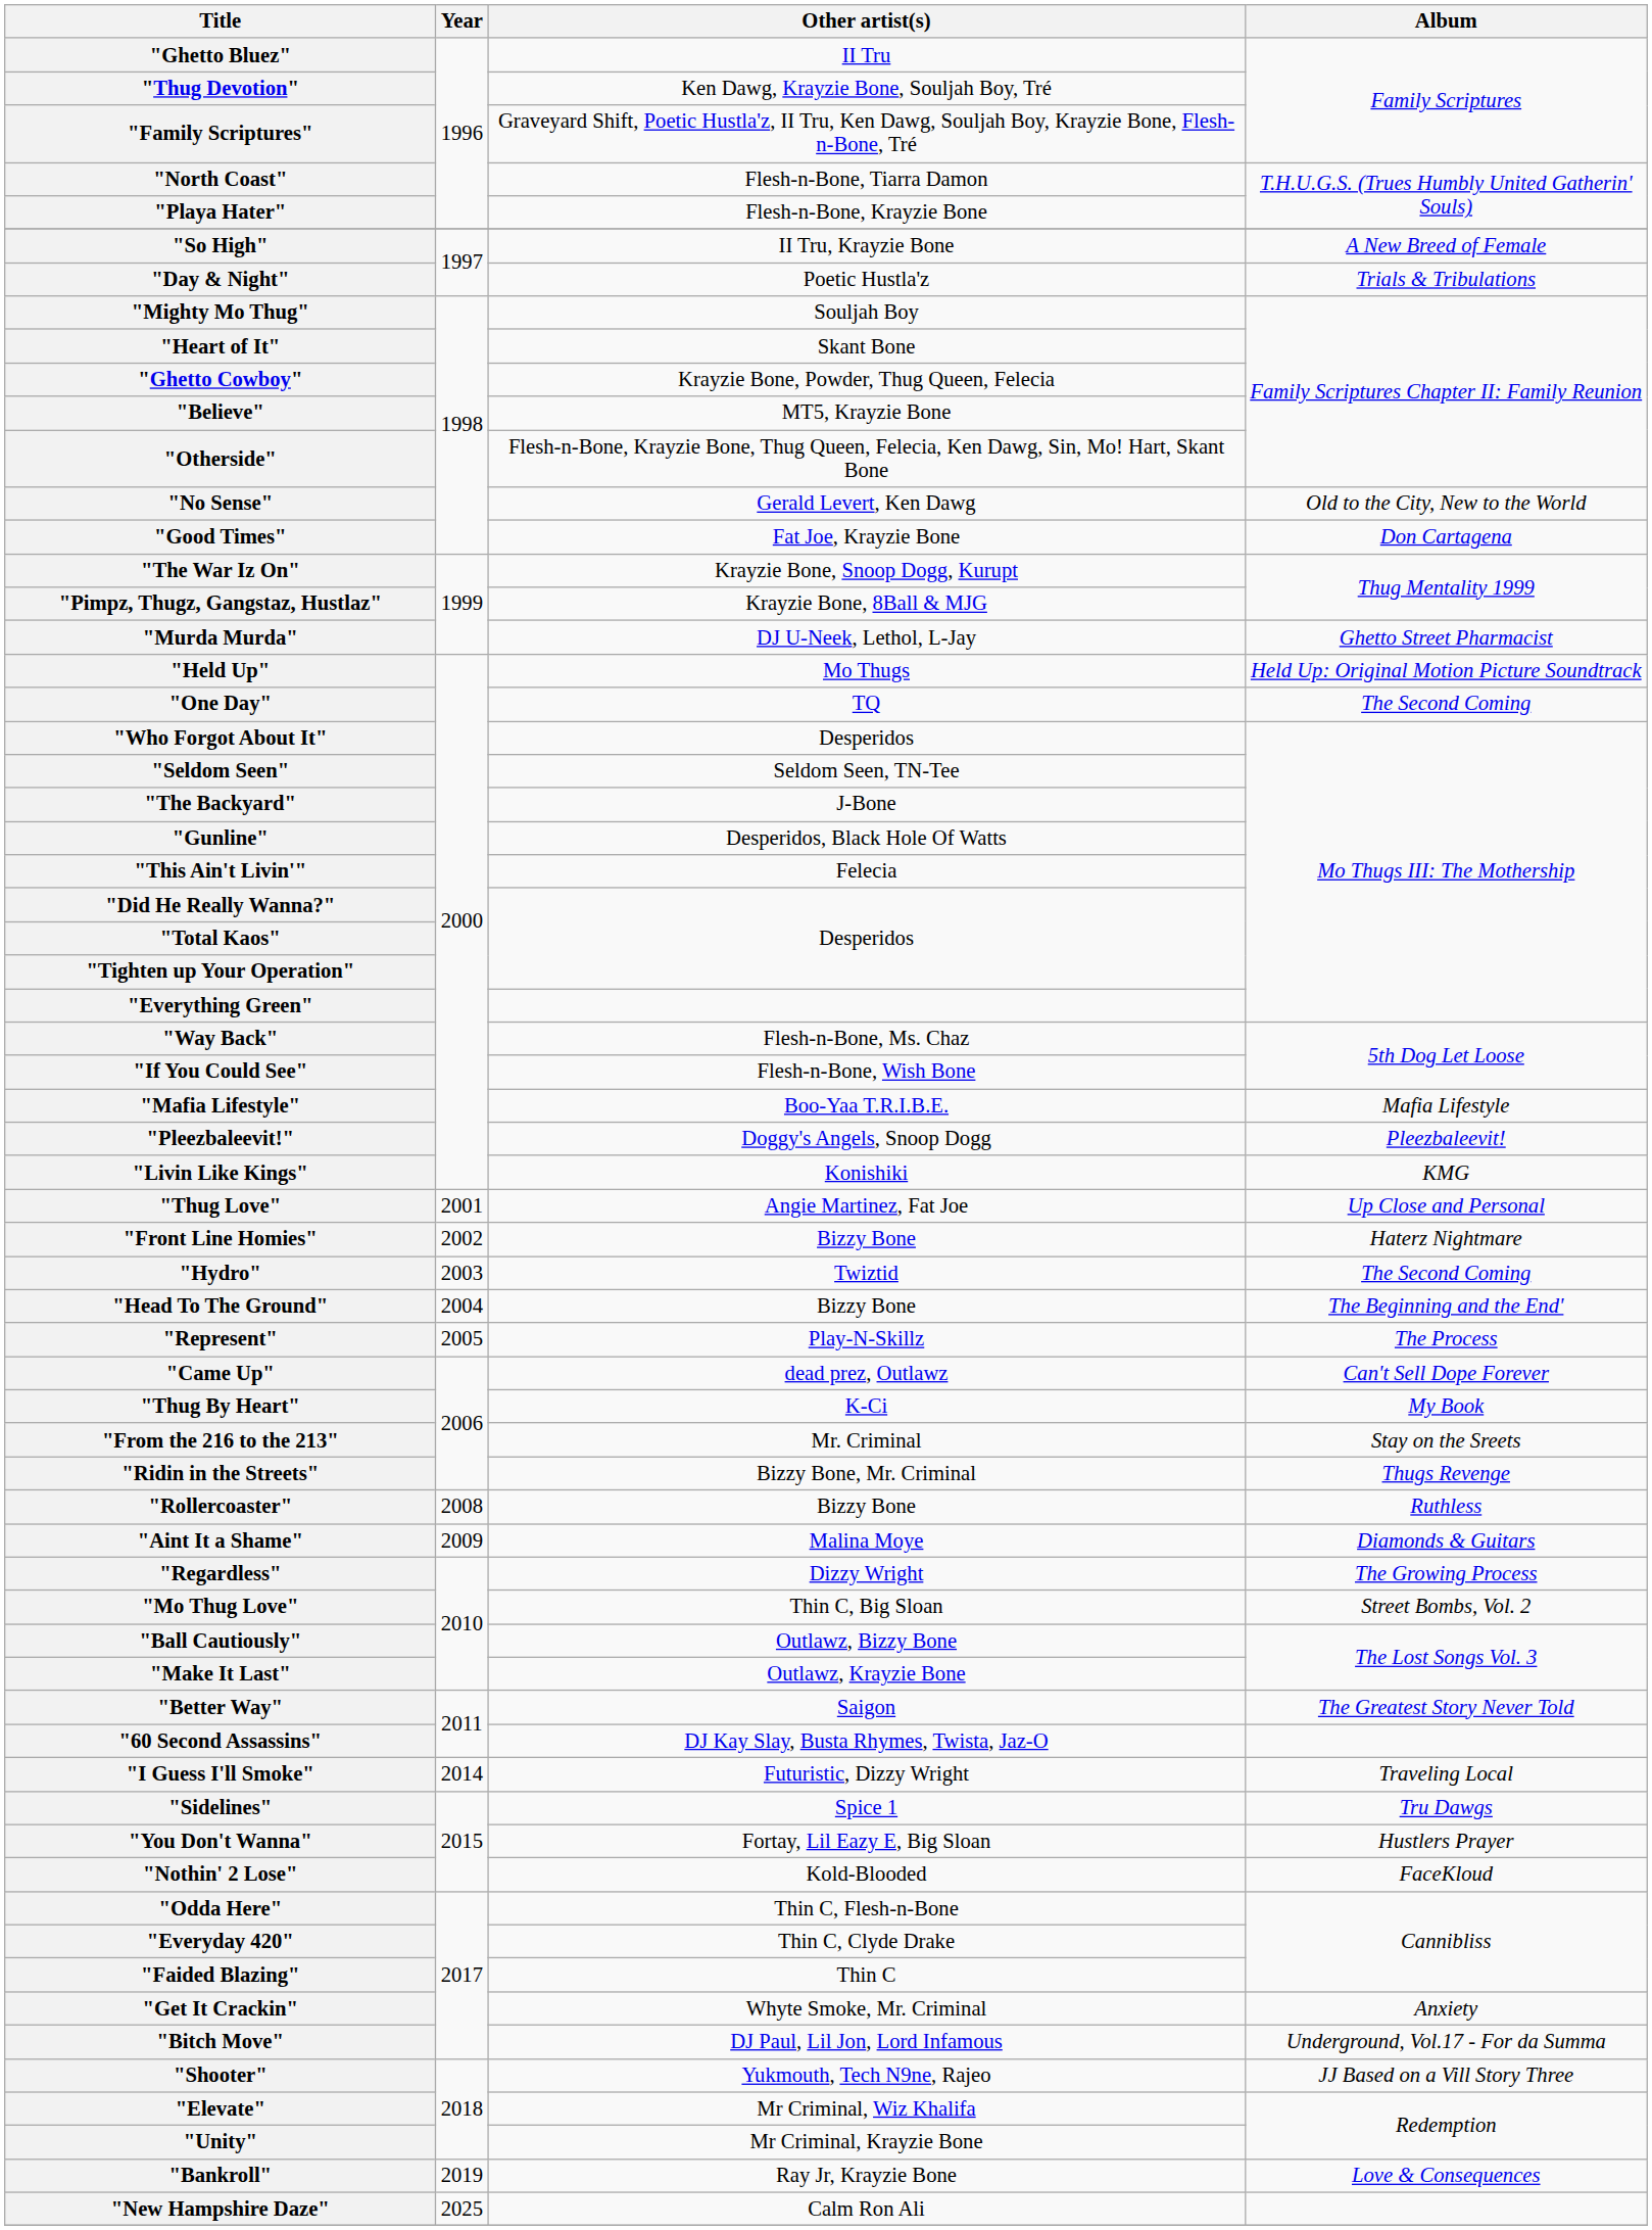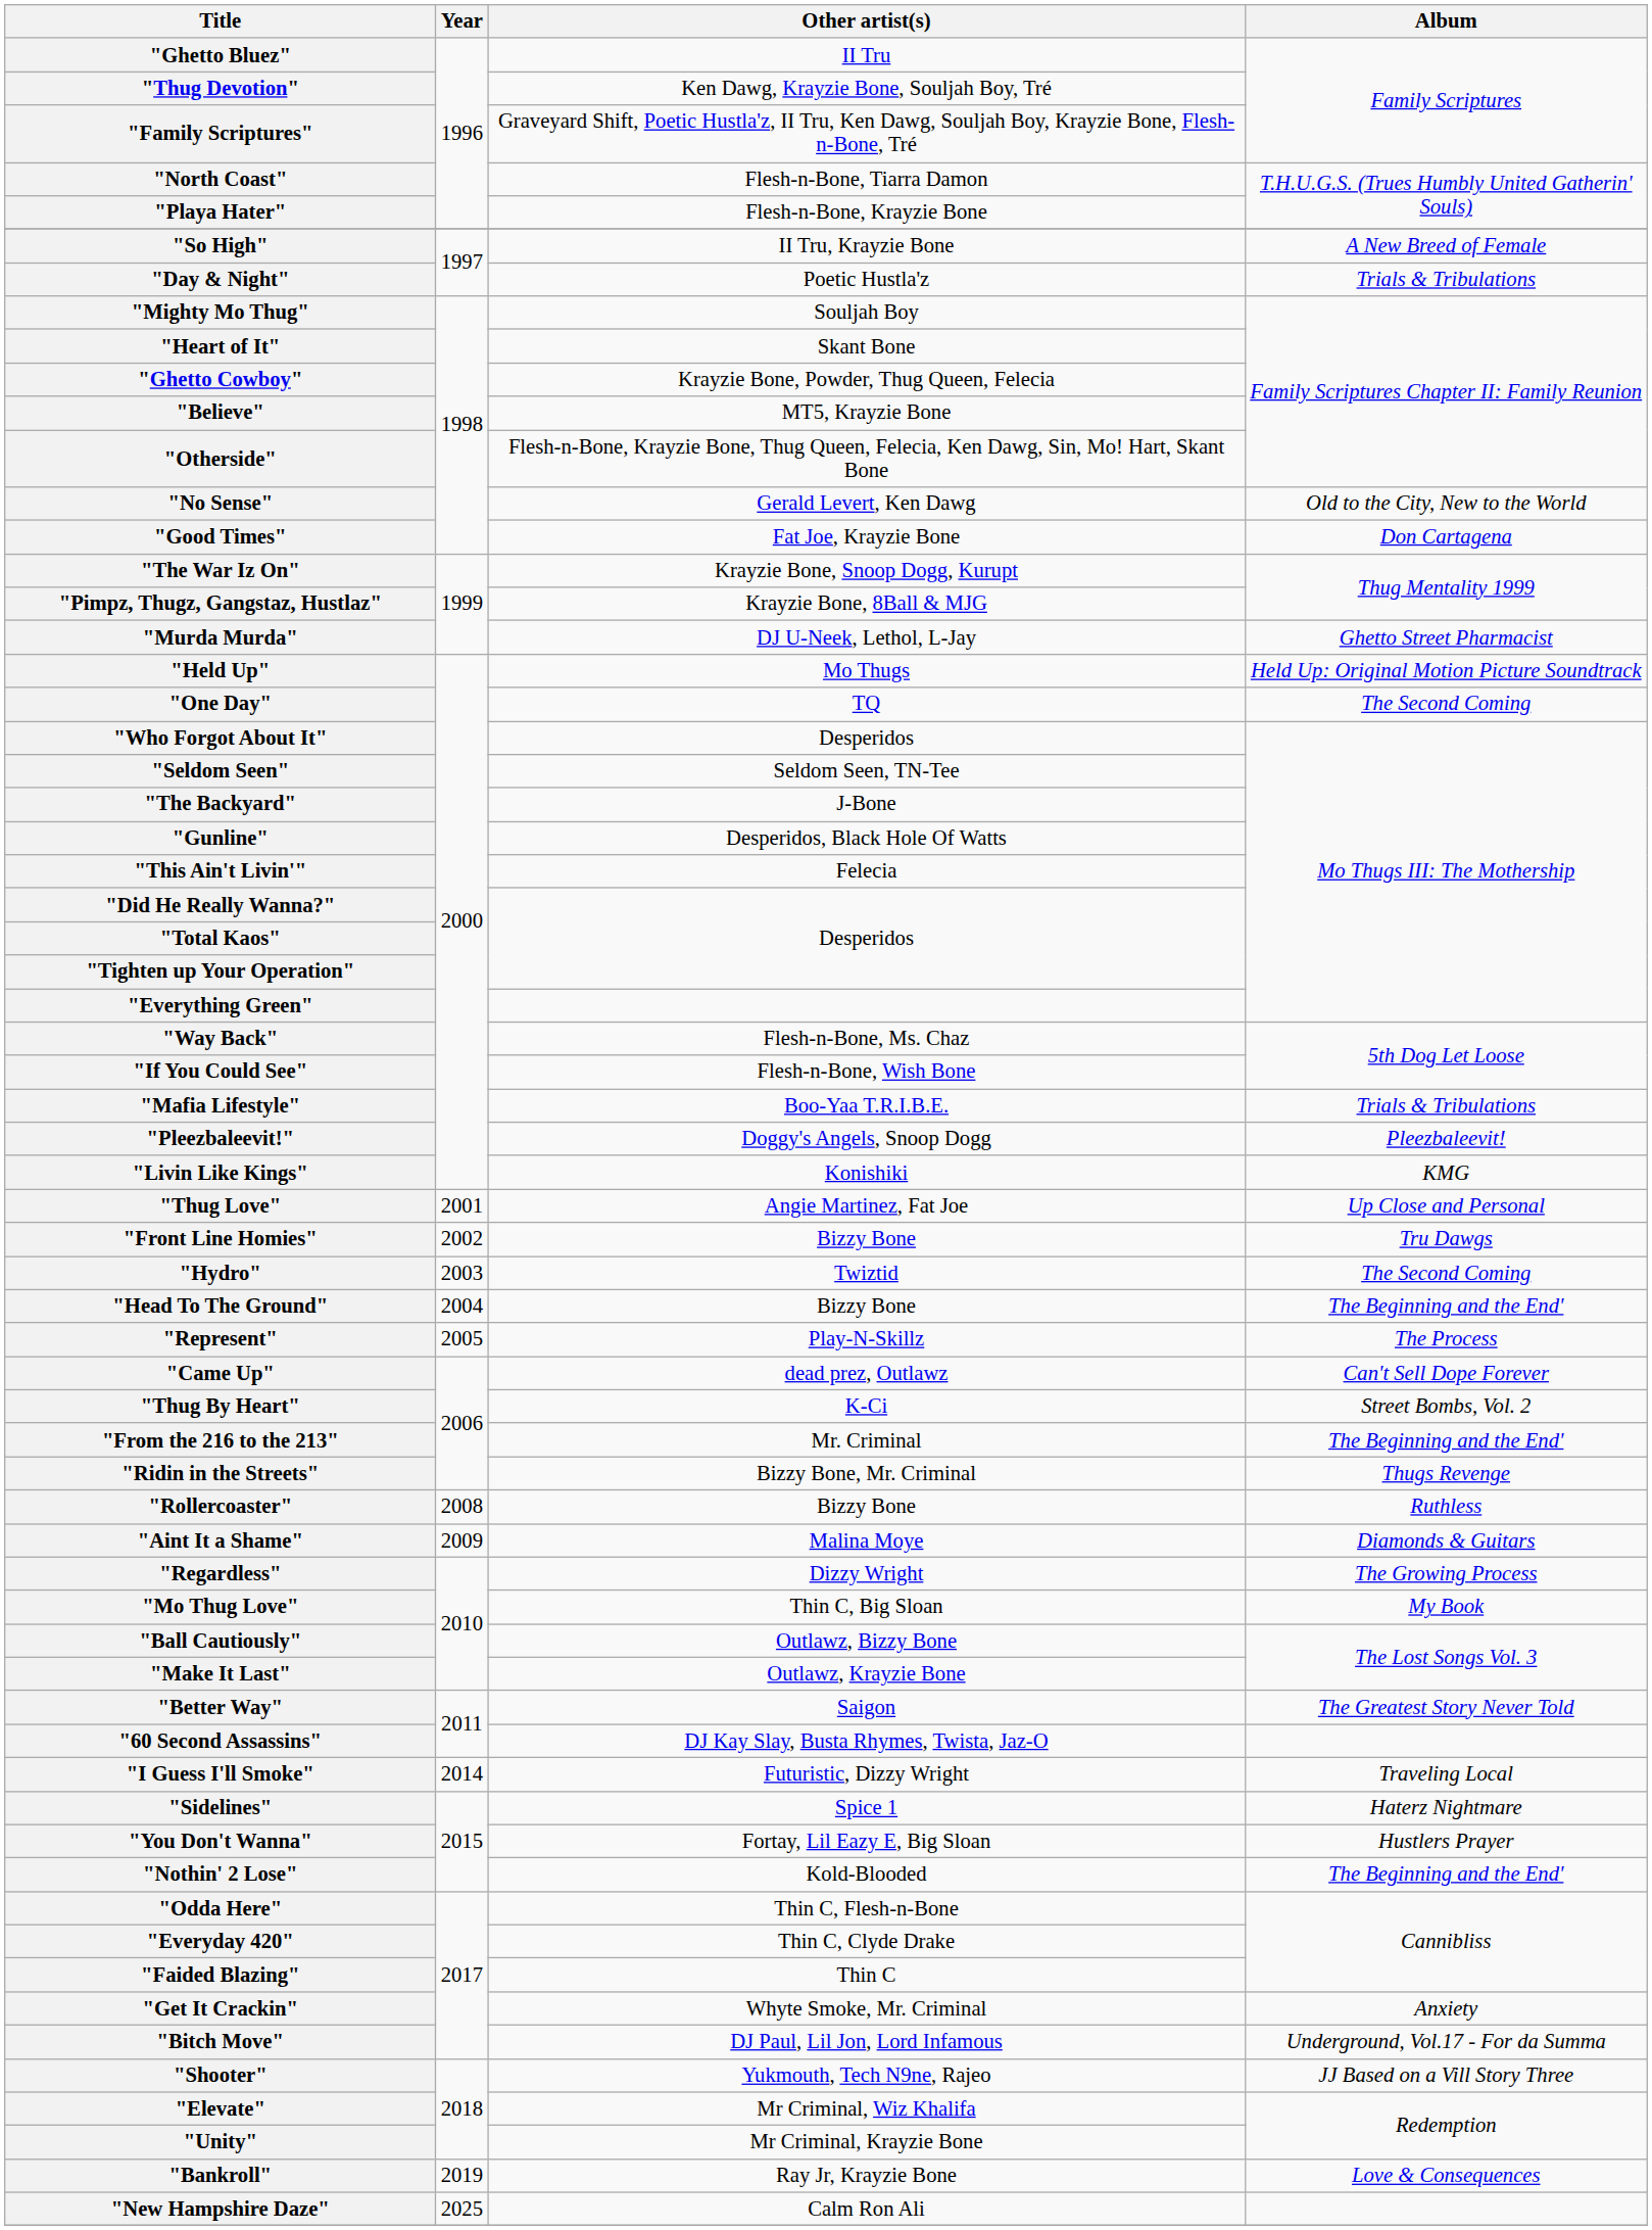"Mafia Lifestyle" | Album: Mafia Lifestyle -> Trials & Tribulations
"Front Line Homies" | Album: Haterz Nightmare -> Tru Dawgs
"Thug By Heart" | Album: My Book -> Street Bombs, Vol. 2
"From the 216 to the 213" | Album: Stay on the Sreets -> The Beginning and the End'
"Mo Thug Love" | Album: Street Bombs, Vol. 2 -> My Book
"Sidelines" | Album: Tru Dawgs -> Haterz Nightmare
"Nothin' 2 Lose" | Album: FaceKloud -> The Beginning and the End'
